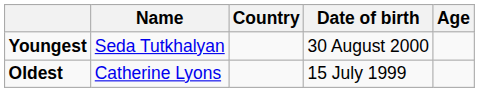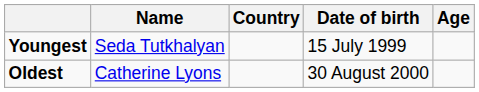Youngest | Date of birth: 30 August 2000 -> 15 July 1999
Oldest | Date of birth: 15 July 1999 -> 30 August 2000
